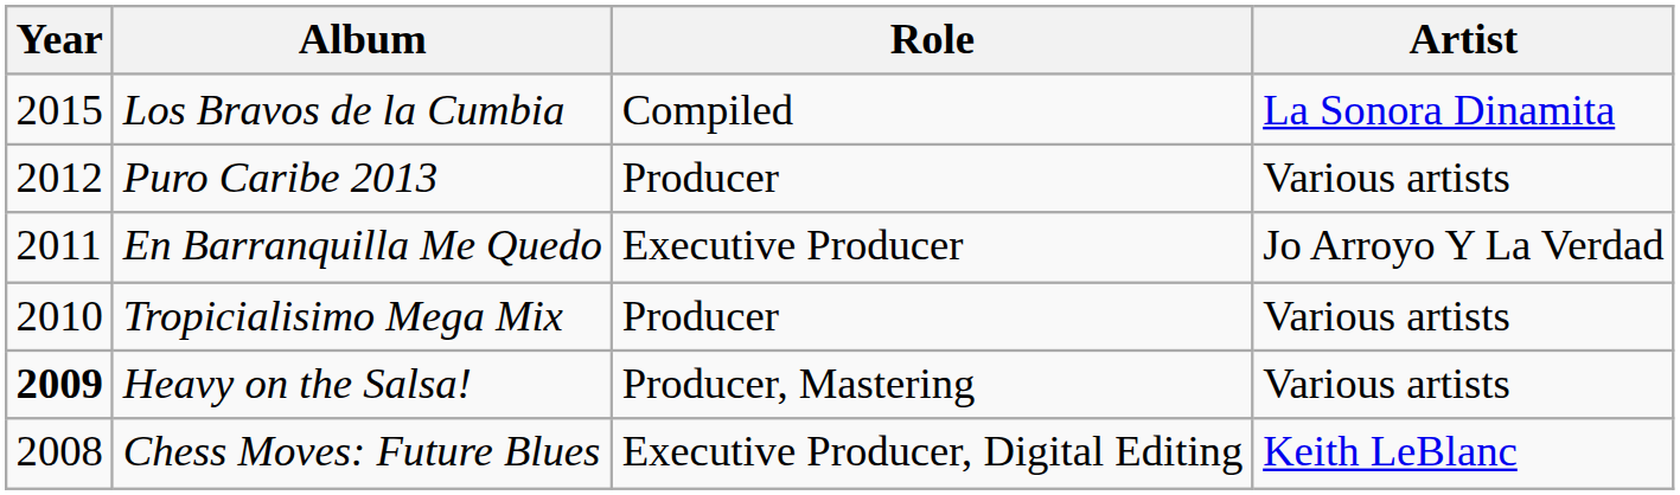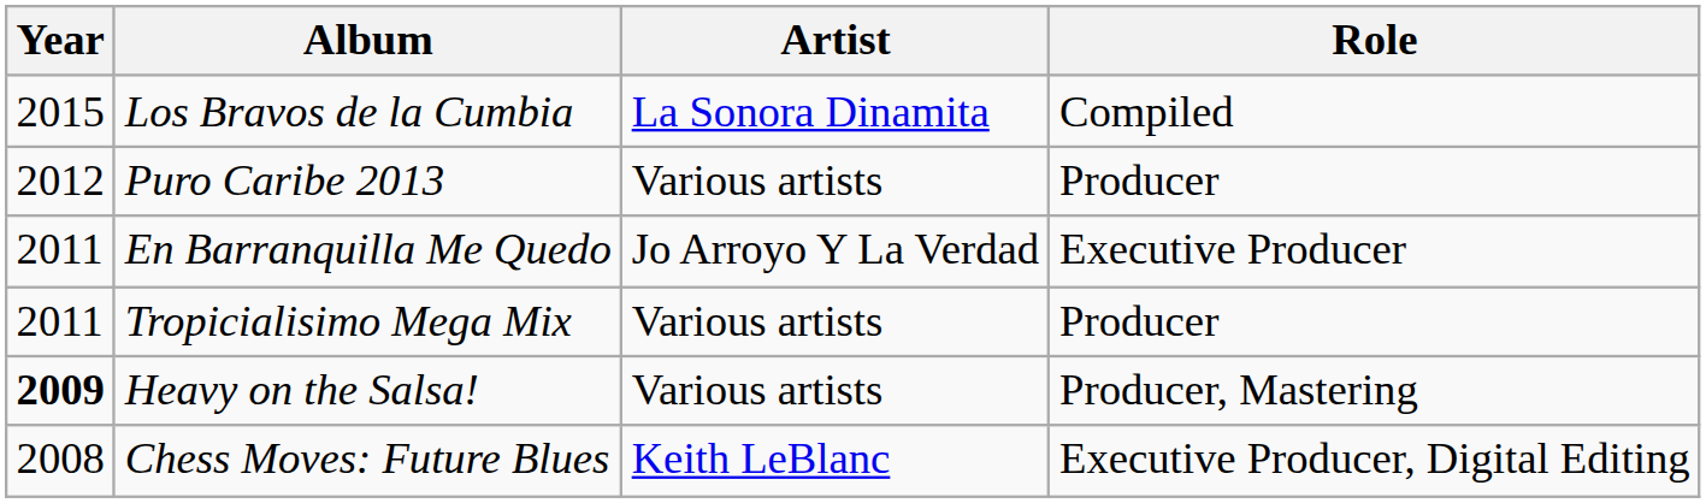columns swapped: Artist <-> Role
Tropicialisimo Mega Mix | Year: 2010 -> 2011
